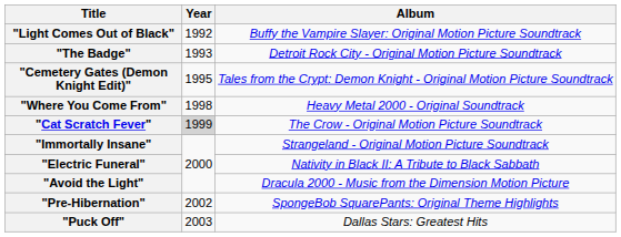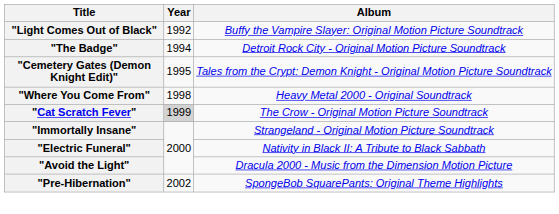"The Badge" | Year: 1993 -> 1994
- row: "Puck Off" | 2003 | Dallas Stars: Greatest Hits
